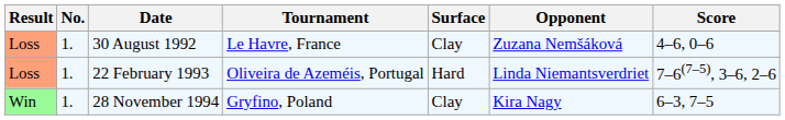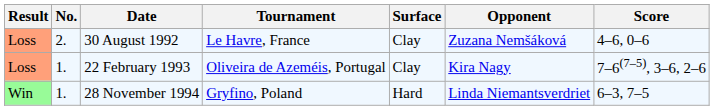30 August 1992 | No.: 1. -> 2.
22 February 1993 | Surface: Hard -> Clay
22 February 1993 | Opponent: Linda Niemantsverdriet -> Kira Nagy
28 November 1994 | Surface: Clay -> Hard
28 November 1994 | Opponent: Kira Nagy -> Linda Niemantsverdriet
